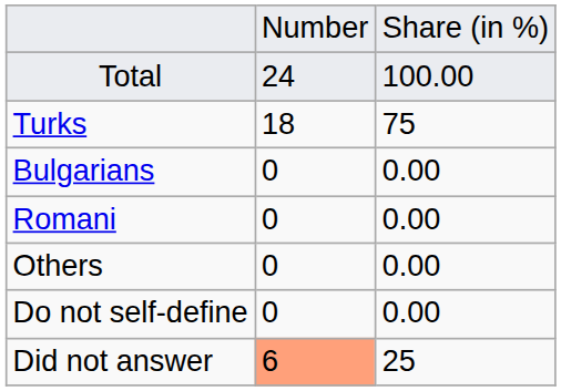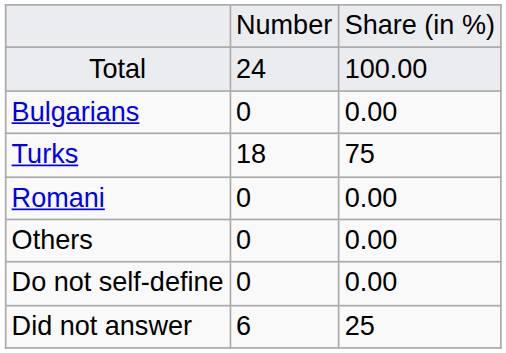rows swapped: Bulgarians <-> Turks
Did not answer | column 2: lightsalmon background -> no background
